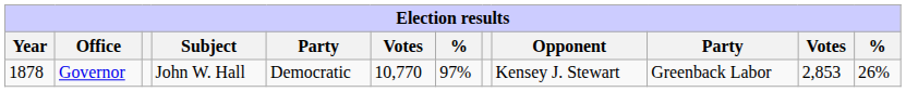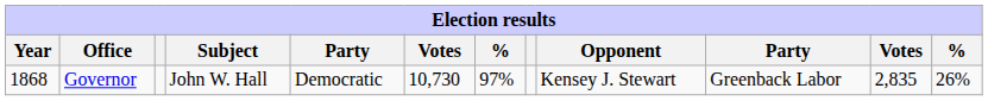Governor | Year: 1878 -> 1868
Governor | column 6: 10,770 -> 10,730
Governor | column 11: 2,853 -> 2,835
